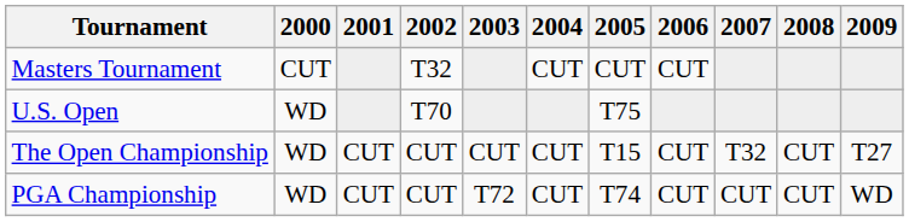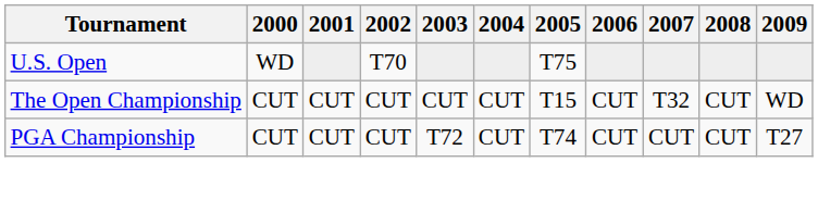- row: Masters Tournament | CUT | T32 | CUT | CUT | CUT
The Open Championship | 2000: WD -> CUT
The Open Championship | 2009: T27 -> WD
PGA Championship | 2000: WD -> CUT
PGA Championship | 2009: WD -> T27
